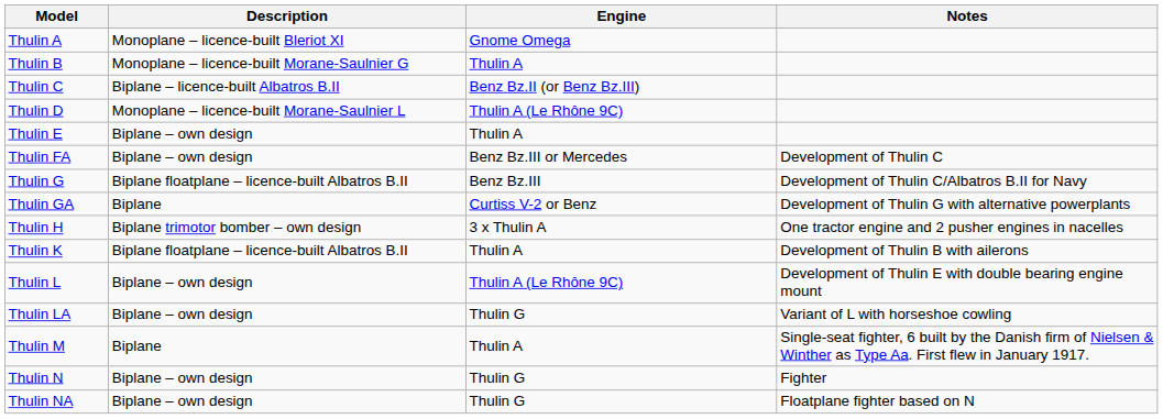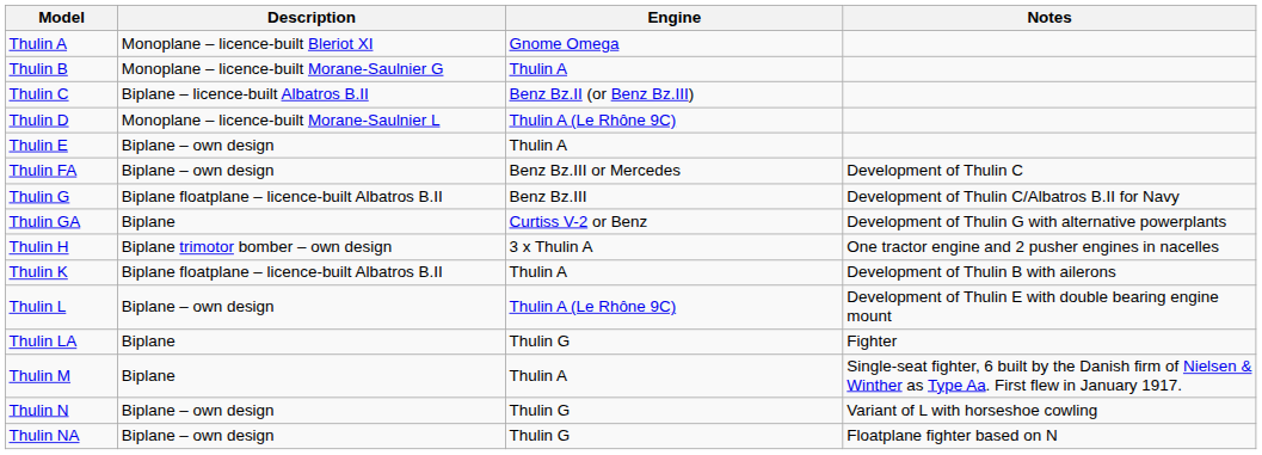Thulin LA | Description: Biplane – own design -> Biplane
Thulin LA | Notes: Variant of L with horseshoe cowling -> Fighter
Thulin N | Notes: Fighter -> Variant of L with horseshoe cowling
